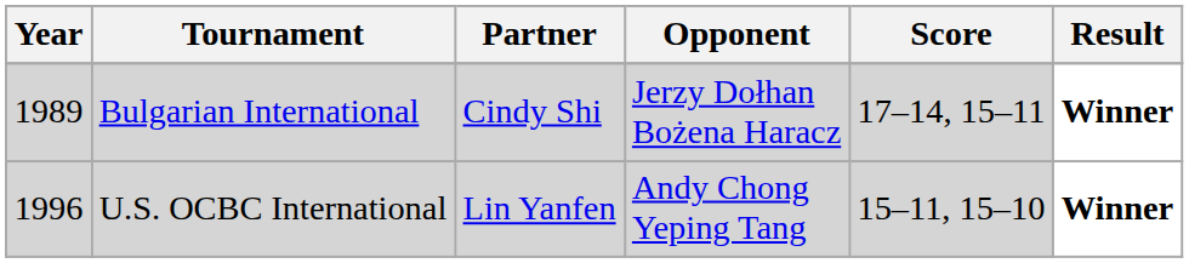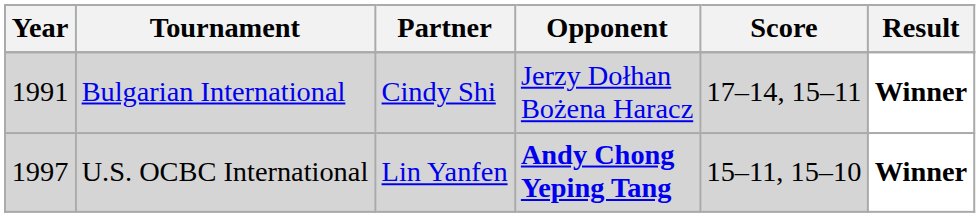Bulgarian International | Year: 1989 -> 1991
U.S. OCBC International | Year: 1996 -> 1997
U.S. OCBC International | Opponent: normal -> bold
